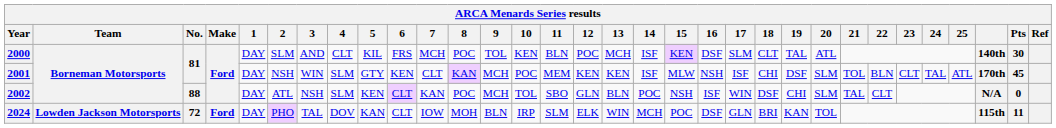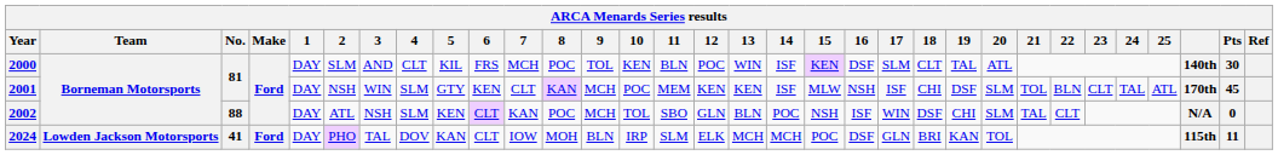2000 | 13: MCH -> WIN
2024 | No.: 72 -> 41
2024 | 13: WIN -> MCH
